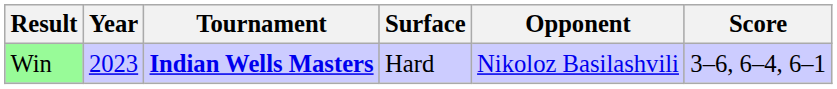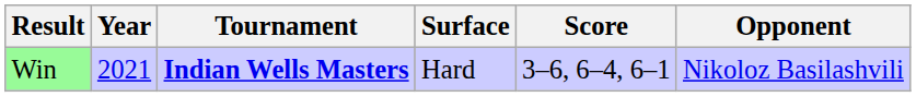columns swapped: Opponent <-> Score
Win | Year: 2023 -> 2021
